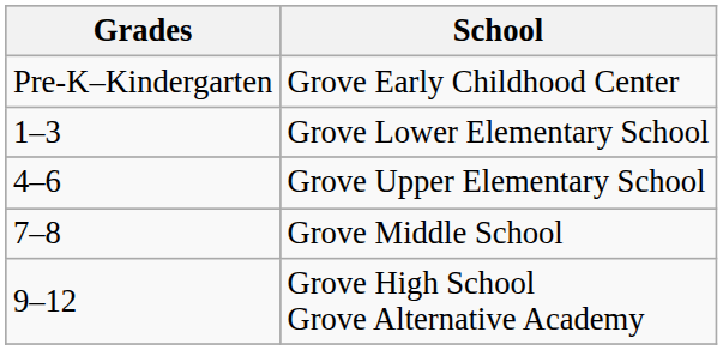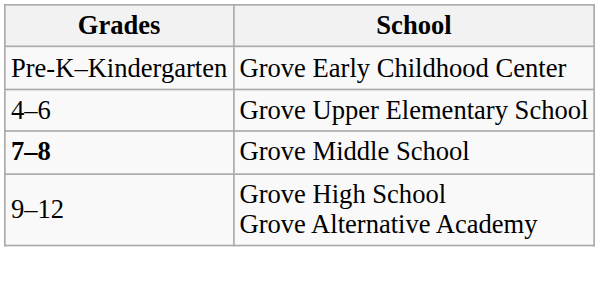- row: 1–3 | Grove Lower Elementary School
Grove Middle School | Grades: normal -> bold
